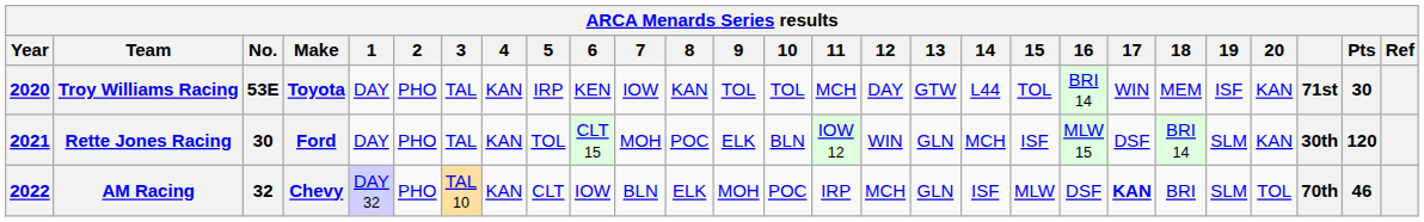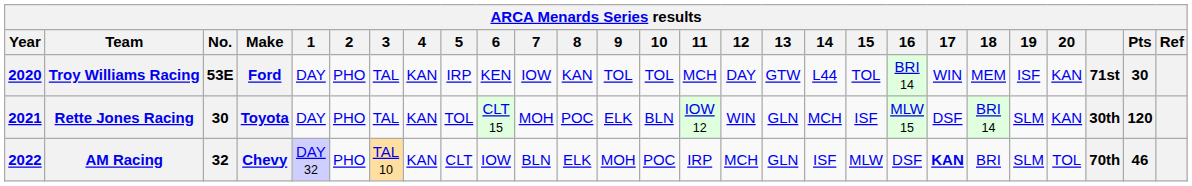Troy Williams Racing | Make: Toyota -> Ford
Rette Jones Racing | Make: Ford -> Toyota
